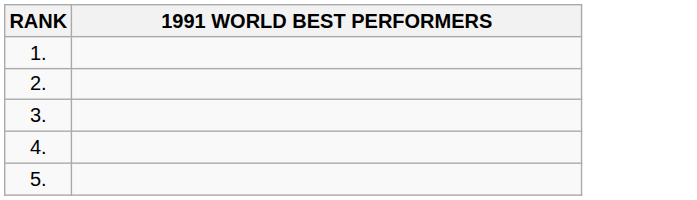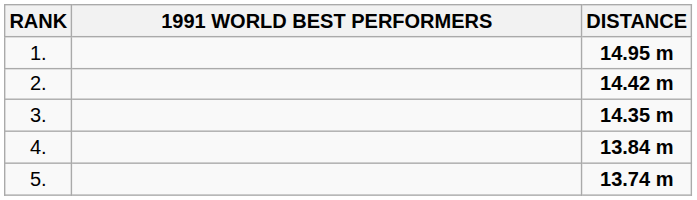+ column: DISTANCE | 14.95 m | 14.42 m | 14.35 m | 13.84 m | 13.74 m
